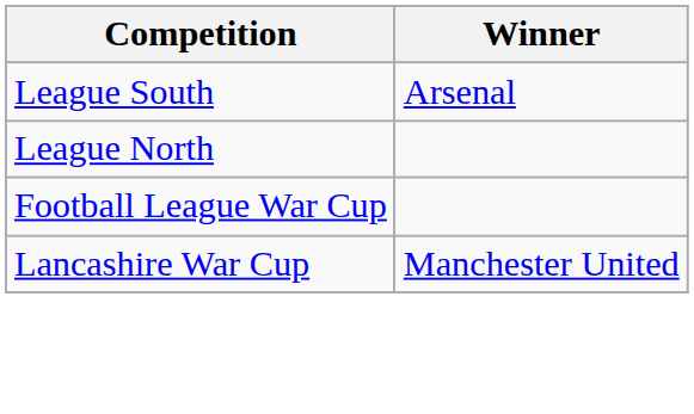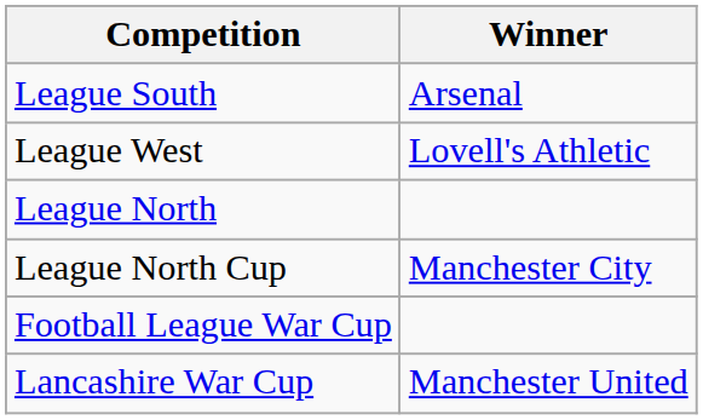+ row: League West | Lovell's Athletic
+ row: League North Cup | Manchester City
